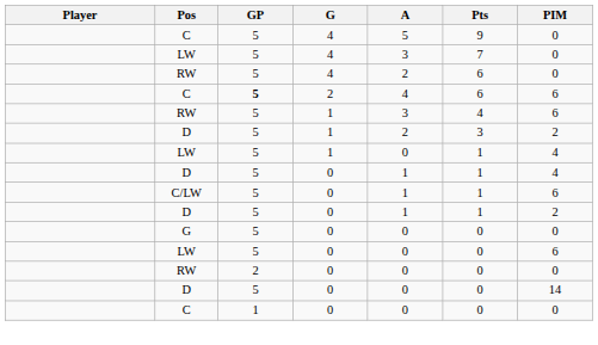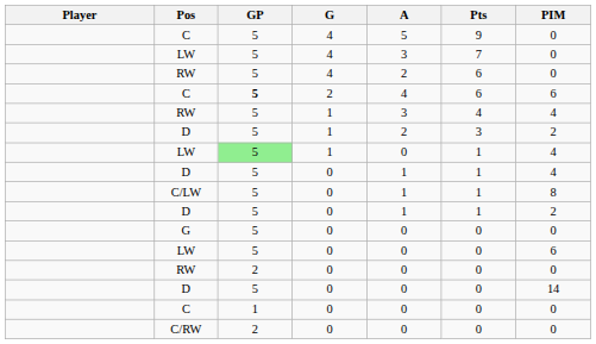RW / 1 | PIM: 6 -> 4
LW / 1 | GP: no background -> lightgreen background
C/LW | PIM: 6 -> 8
+ row: C/RW | 2 | 0 | 0 | 0 | 0
